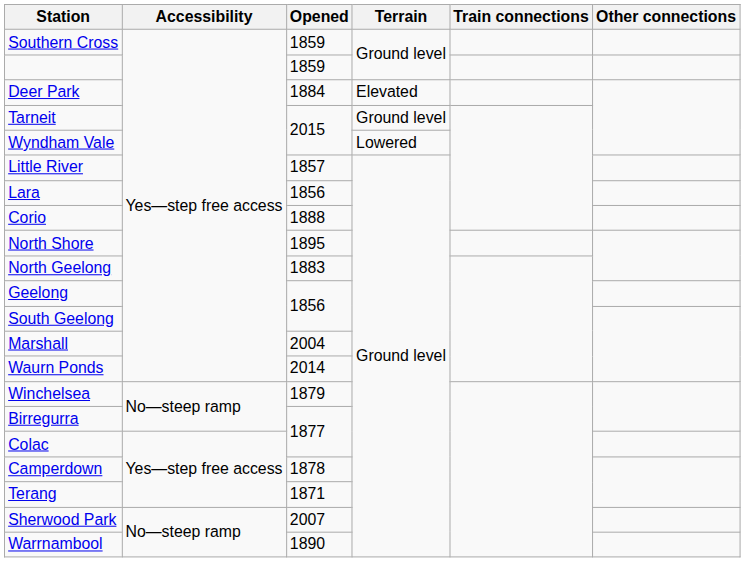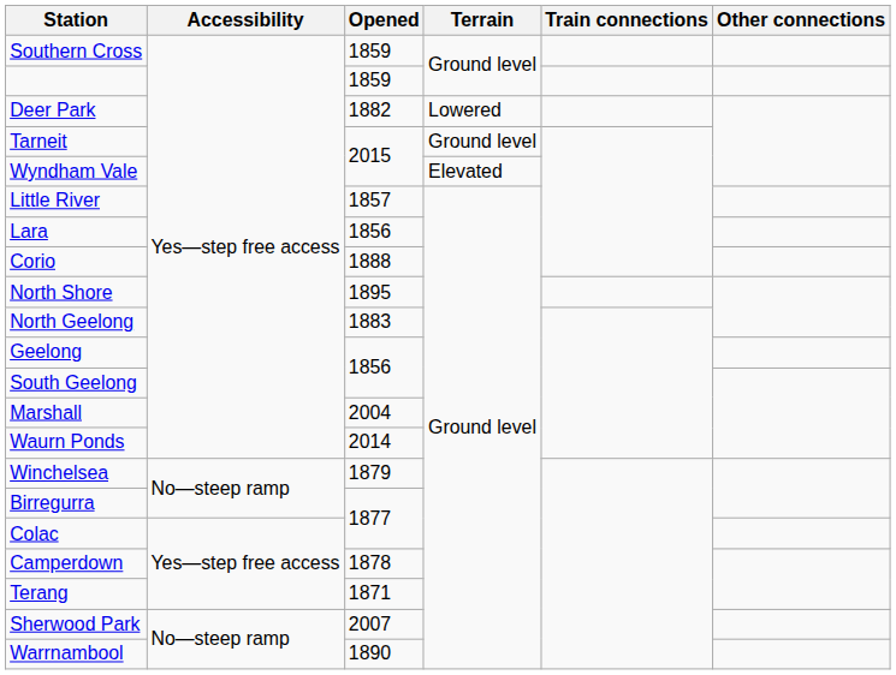Deer Park | Opened: 1884 -> 1882
Deer Park | Terrain: Elevated -> Lowered
Wyndham Vale | Terrain: Lowered -> Elevated
